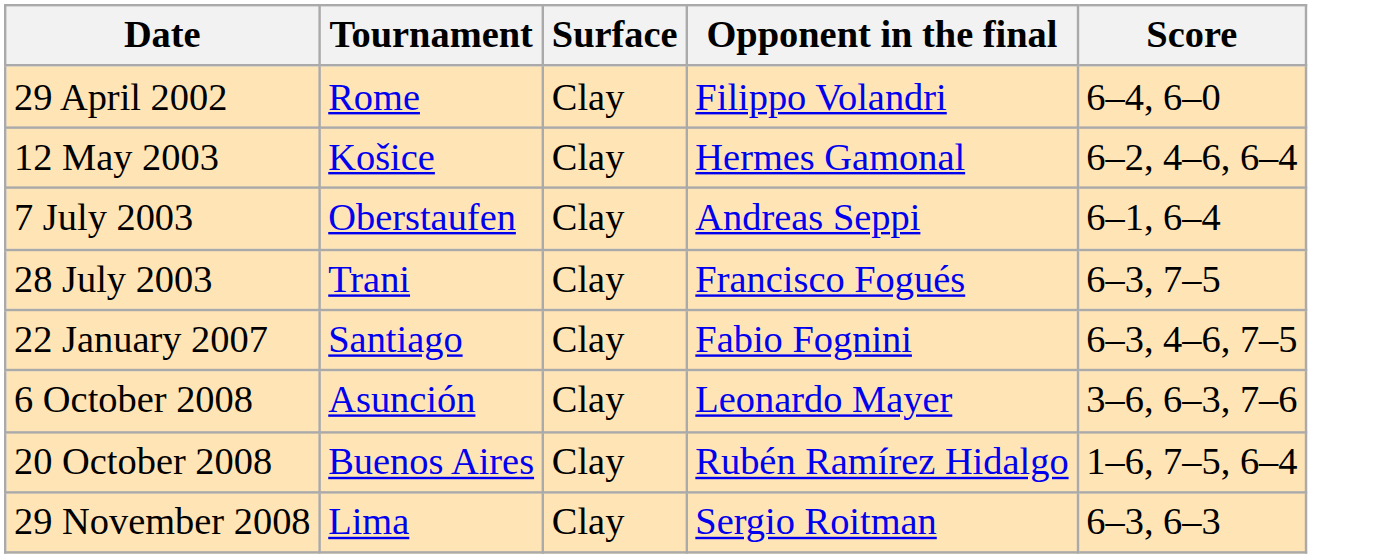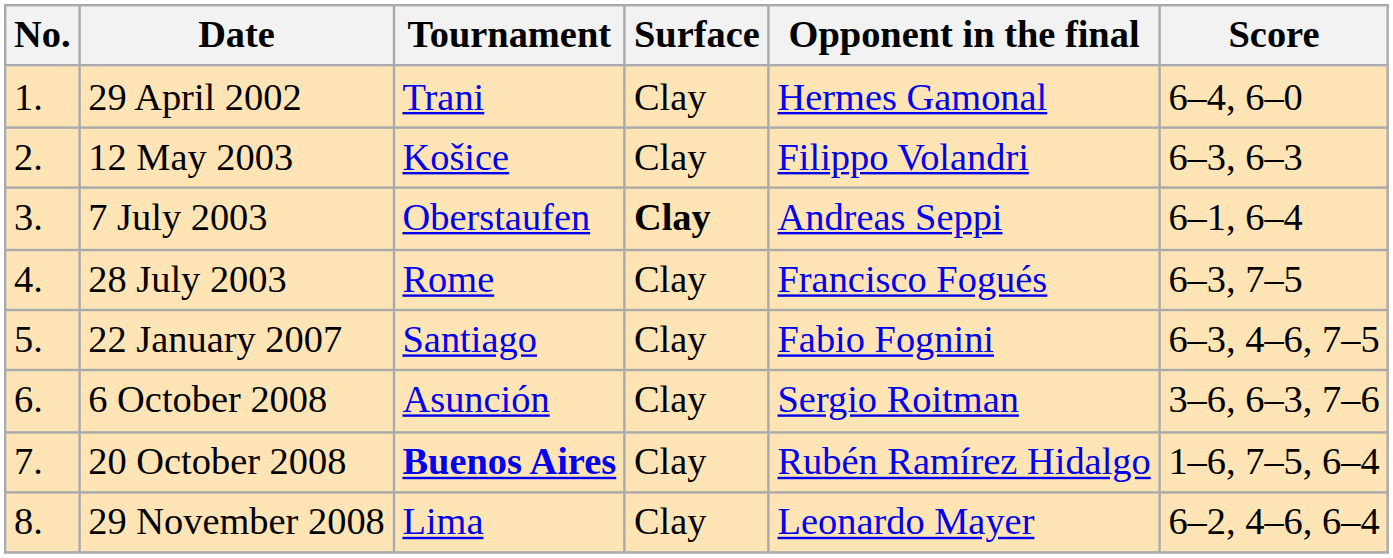+ column: No. | 1. | 2. | 3. | 4. | 5. | 6. | 7. | 8.
29 April 2002 | Tournament: Rome -> Trani
29 April 2002 | Opponent in the final: Filippo Volandri -> Hermes Gamonal
12 May 2003 | Opponent in the final: Hermes Gamonal -> Filippo Volandri
12 May 2003 | Score: 6–2, 4–6, 6–4 -> 6–3, 6–3
7 July 2003 | Surface: normal -> bold
28 July 2003 | Tournament: Trani -> Rome
6 October 2008 | Opponent in the final: Leonardo Mayer -> Sergio Roitman
20 October 2008 | Tournament: normal -> bold
29 November 2008 | Opponent in the final: Sergio Roitman -> Leonardo Mayer
29 November 2008 | Score: 6–3, 6–3 -> 6–2, 4–6, 6–4
